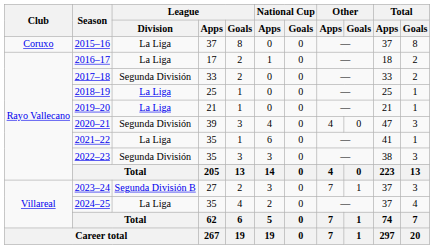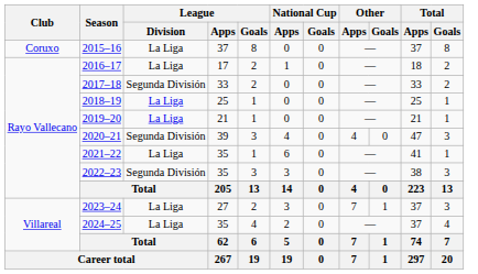2023–24 | League / Division: Segunda División B -> La Liga
